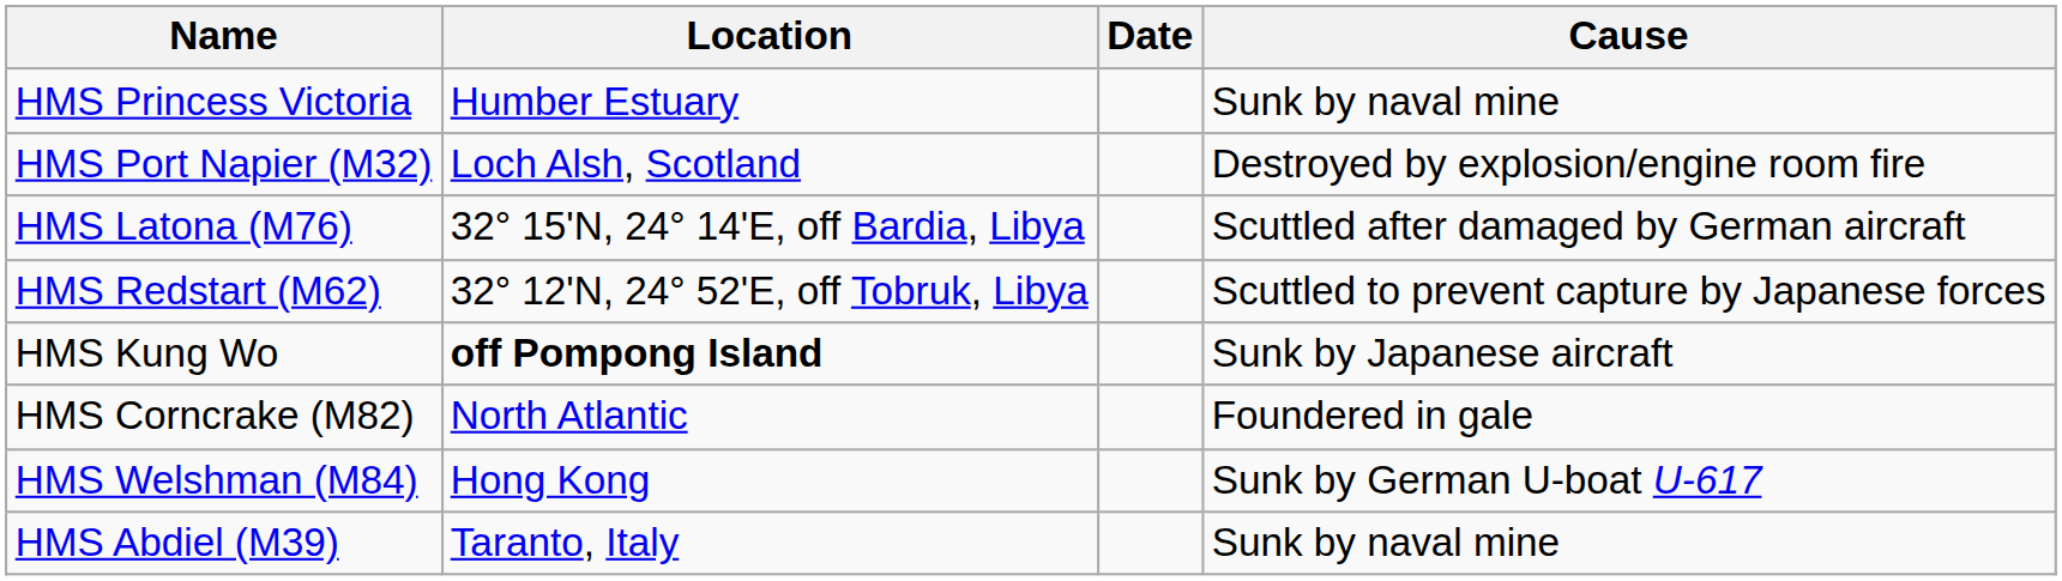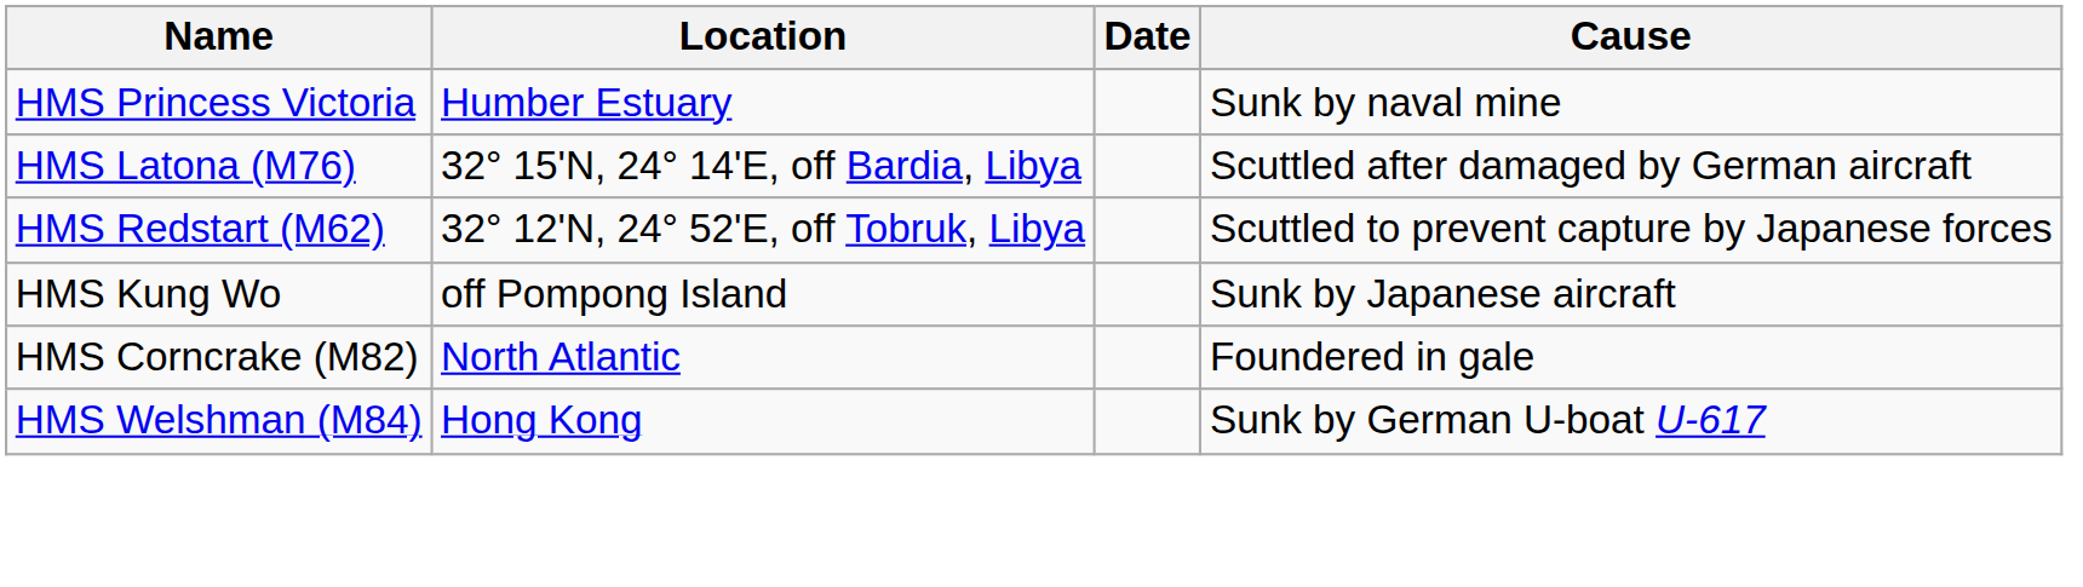- row: HMS Port Napier (M32) | Loch Alsh, Scotland | Destroyed by explosion/engine room fire
HMS Kung Wo | Location: bold -> normal
- row: HMS Abdiel (M39) | Taranto, Italy | Sunk by naval mine
